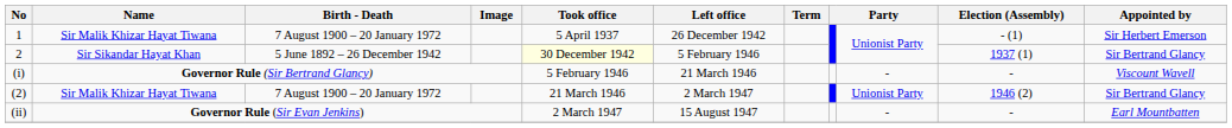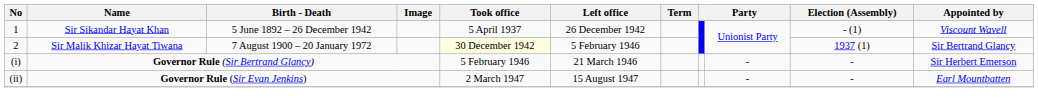1 | Name: Sir Malik Khizar Hayat Tiwana -> Sir Sikandar Hayat Khan
1 | Birth - Death: 7 August 1900 – 20 January 1972 -> 5 June 1892 – 26 December 1942
1 | Appointed by: Sir Herbert Emerson -> Viscount Wavell
2 | Name: Sir Sikandar Hayat Khan -> Sir Malik Khizar Hayat Tiwana
2 | Birth - Death: 5 June 1892 – 26 December 1942 -> 7 August 1900 – 20 January 1972
(i) | Appointed by: Viscount Wavell -> Sir Herbert Emerson
- row: (2) | Sir Malik Khizar Hayat Tiwana | 7 August 1900 – 20 January 1972 | 21 March 1946 | 2 March 1947 | Unionist Party | 1946 (2) | Sir Bertrand Glancy
